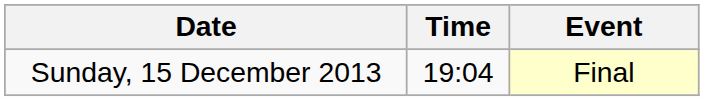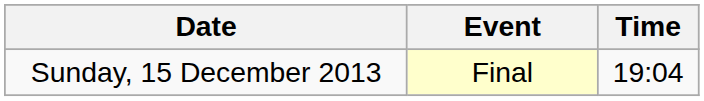columns swapped: Time <-> Event
